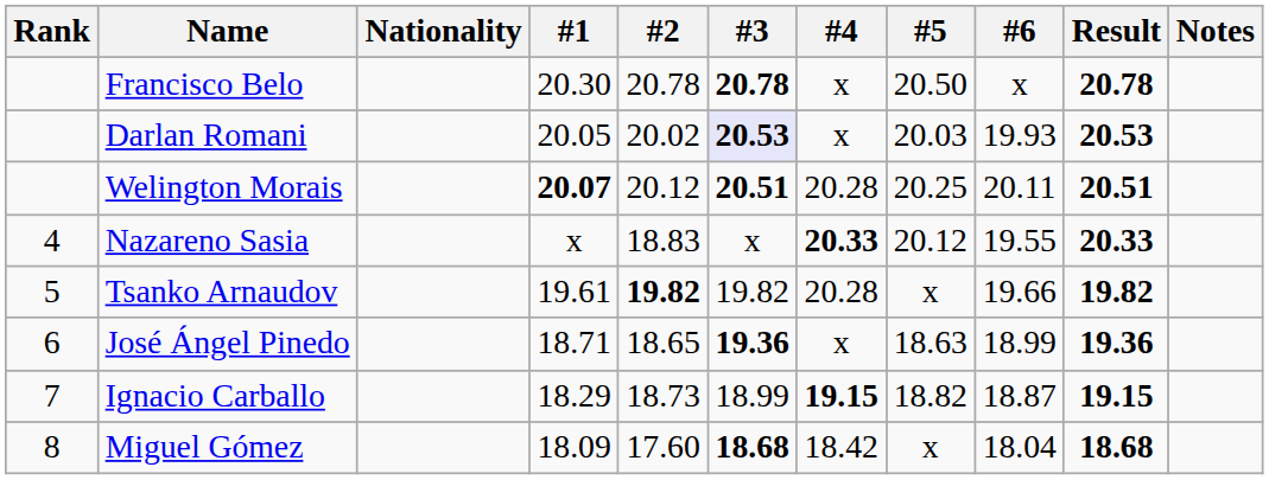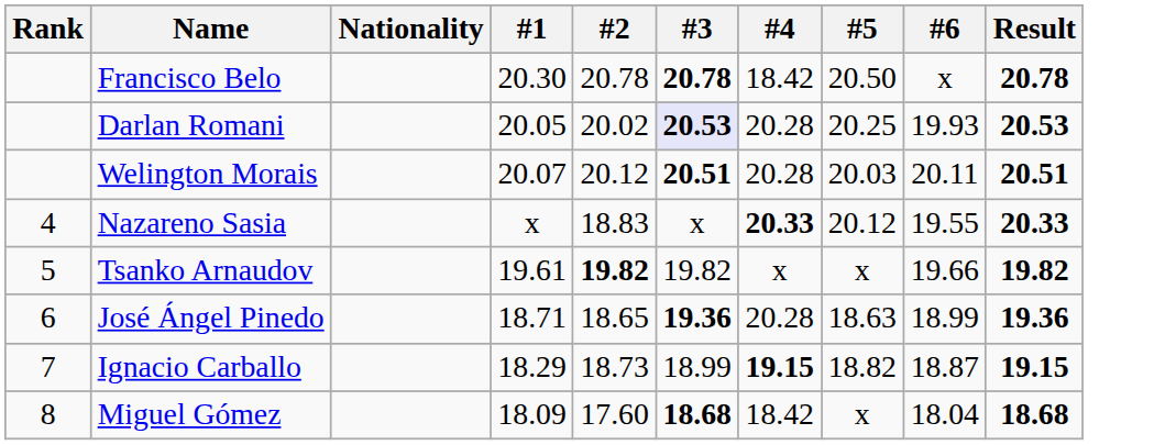- column: Notes
Francisco Belo | #4: x -> 18.42
Darlan Romani | #4: x -> 20.28
Darlan Romani | #5: 20.03 -> 20.25
Welington Morais | #1: bold -> normal
Welington Morais | #5: 20.25 -> 20.03
Tsanko Arnaudov | #4: 20.28 -> x
José Ángel Pinedo | #4: x -> 20.28
